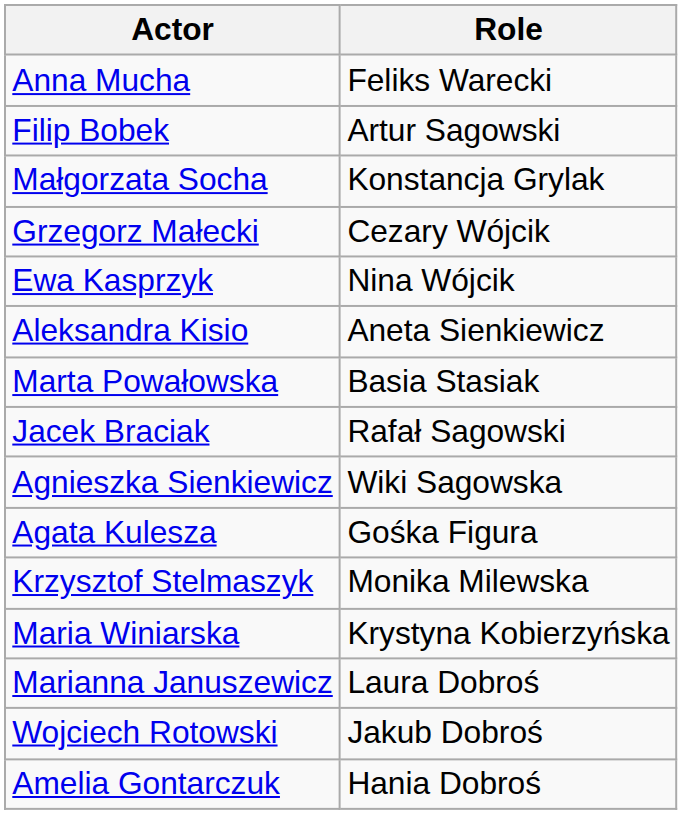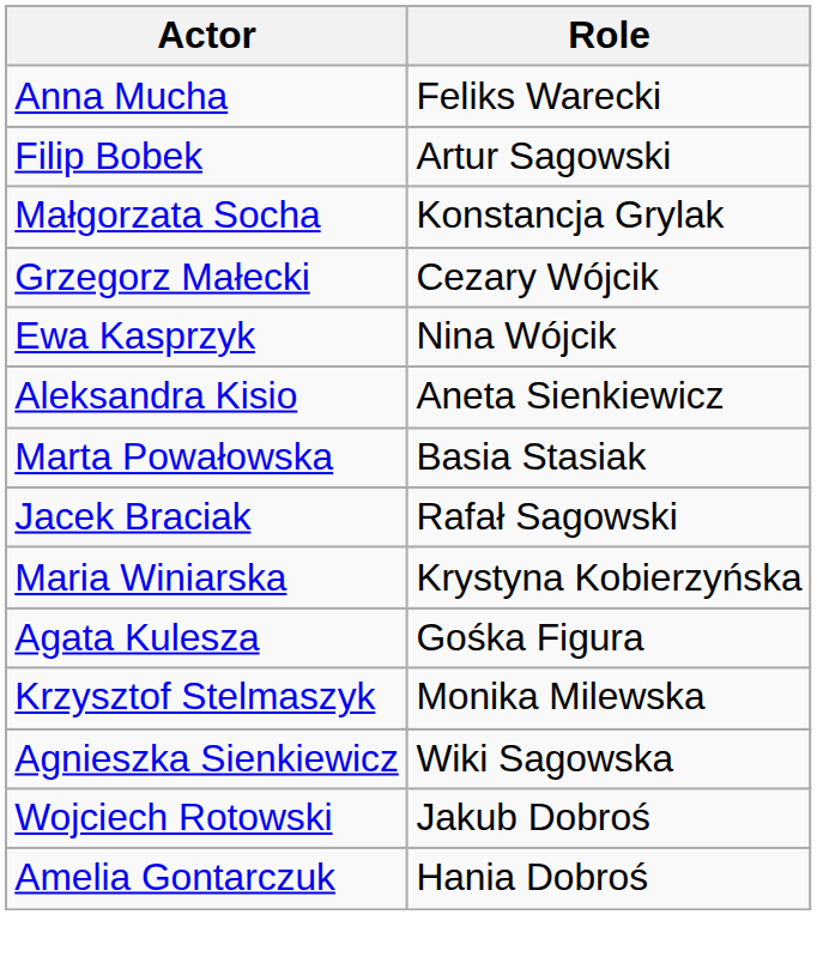rows swapped: Agnieszka Sienkiewicz <-> Maria Winiarska
- row: Marianna Januszewicz | Laura Dobroś
